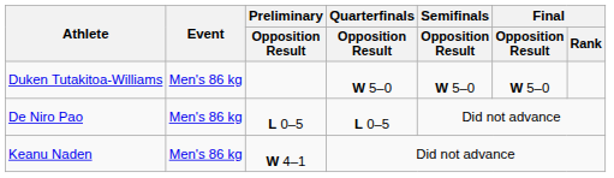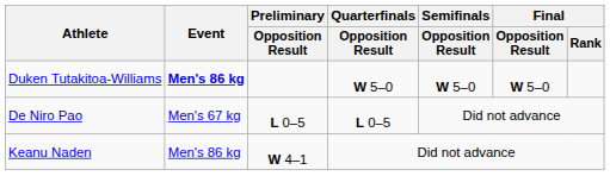Duken Tutakitoa-Williams | Event: normal -> bold
De Niro Pao | Event: Men's 86 kg -> Men's 67 kg
